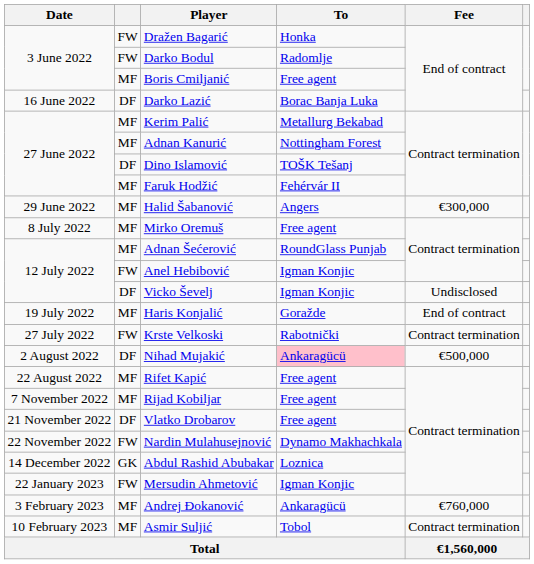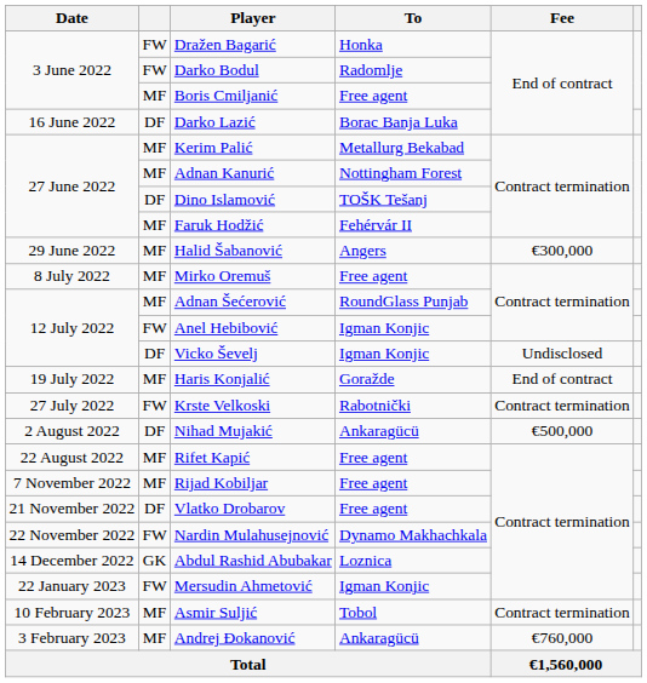Nihad Mujakić | To: pink background -> no background
rows swapped: Andrej Đokanović <-> Asmir Suljić
